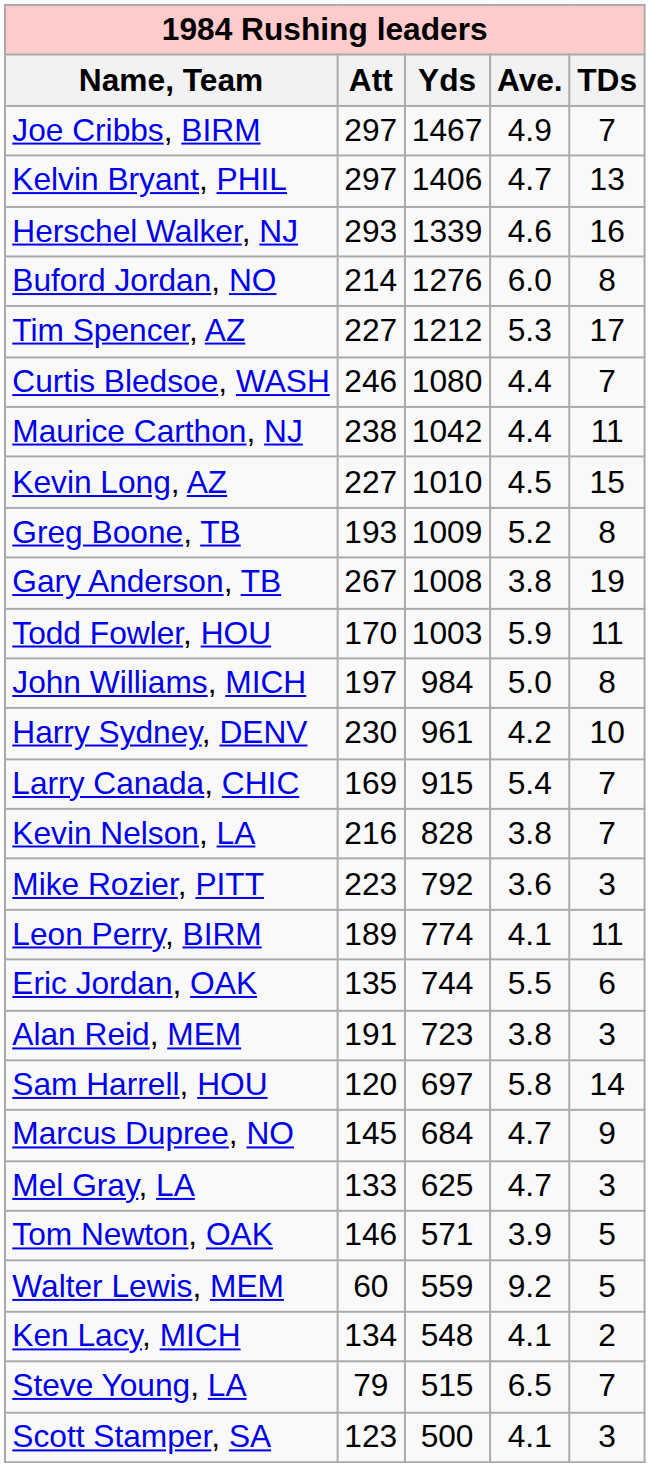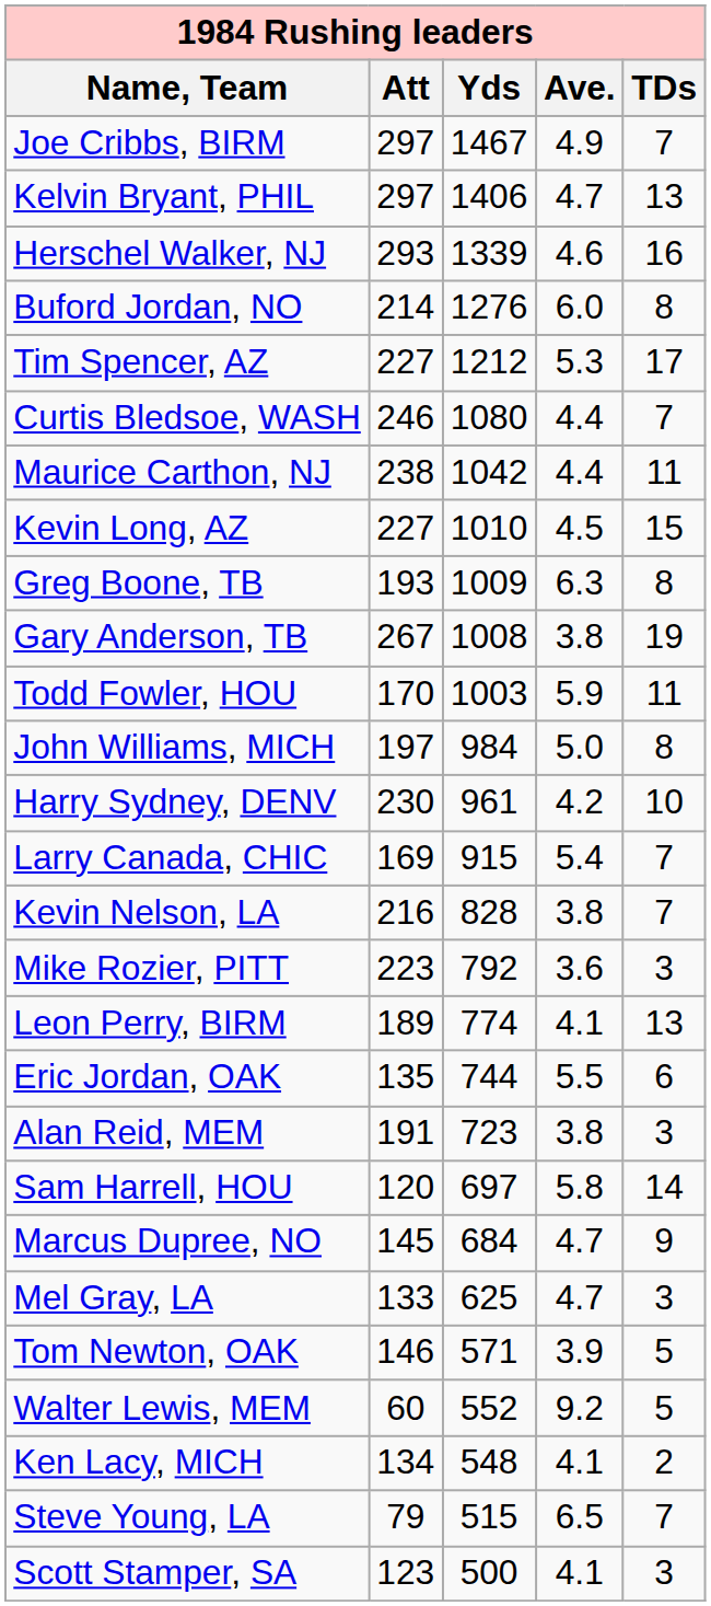Greg Boone, TB | Ave.: 5.2 -> 6.3
Leon Perry, BIRM | TDs: 11 -> 13
Walter Lewis, MEM | Yds: 559 -> 552
